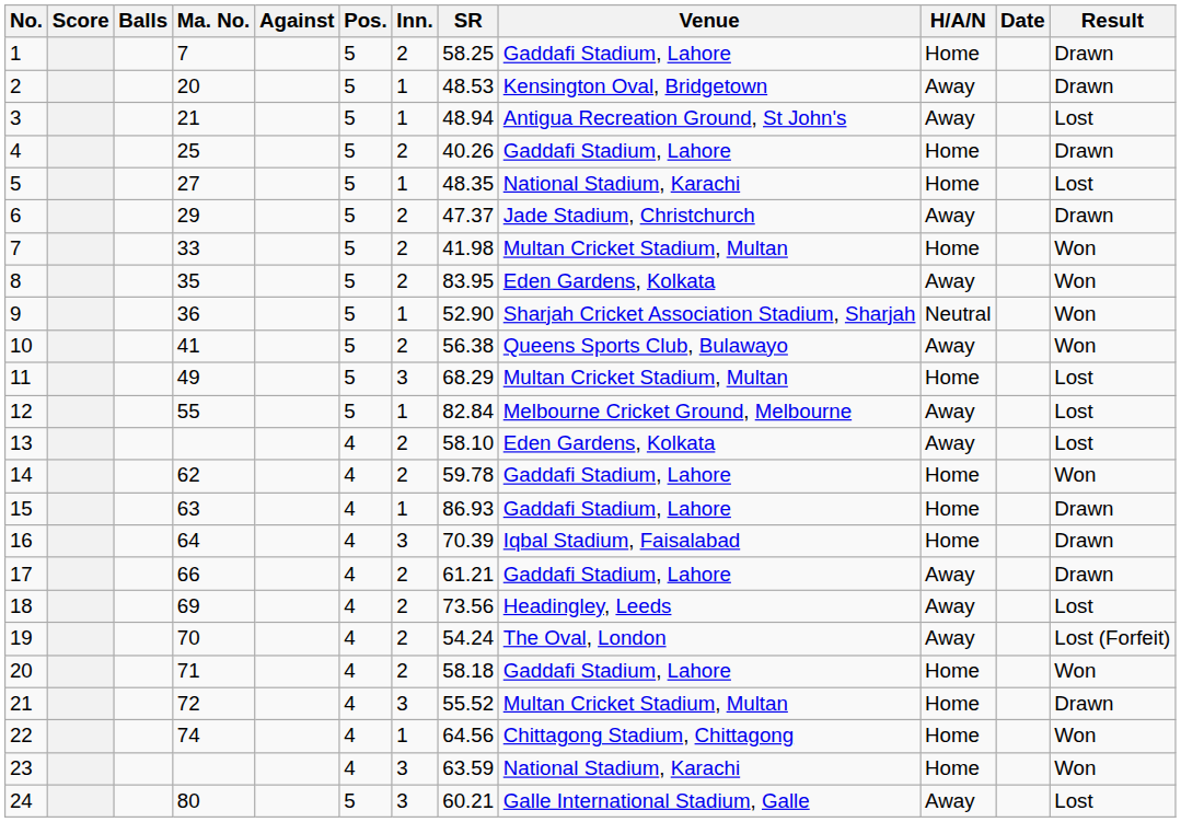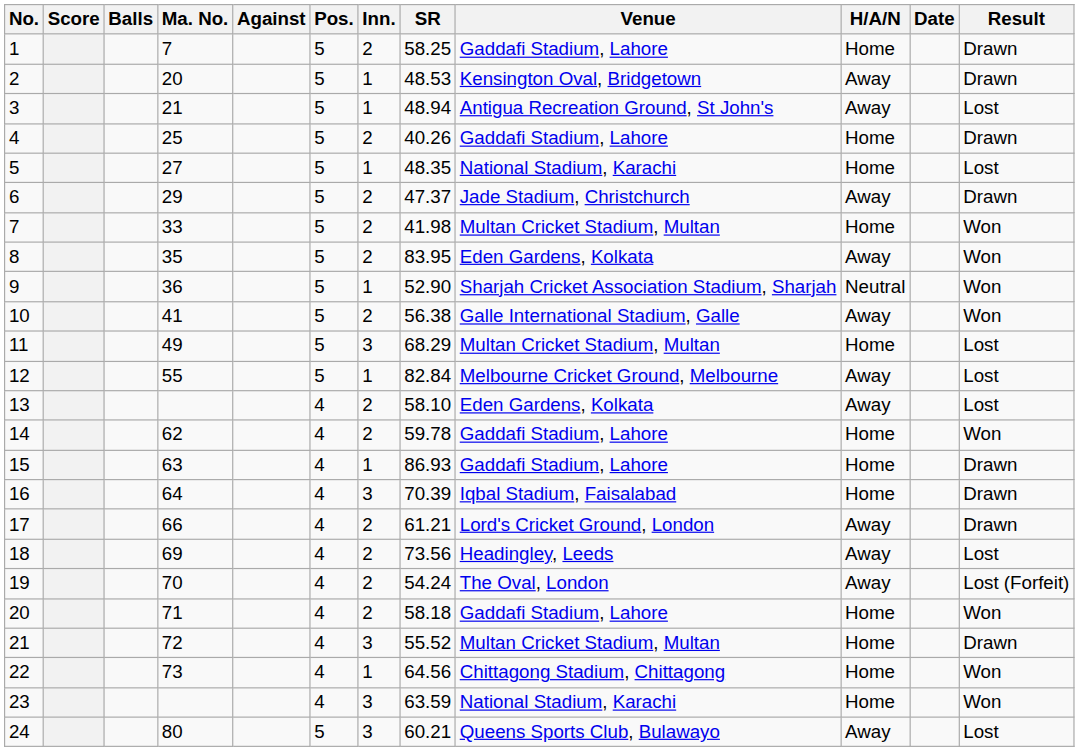10 | Venue: Queens Sports Club, Bulawayo -> Galle International Stadium, Galle
17 | Venue: Gaddafi Stadium, Lahore -> Lord's Cricket Ground, London
22 | Ma. No.: 74 -> 73
24 | Venue: Galle International Stadium, Galle -> Queens Sports Club, Bulawayo
